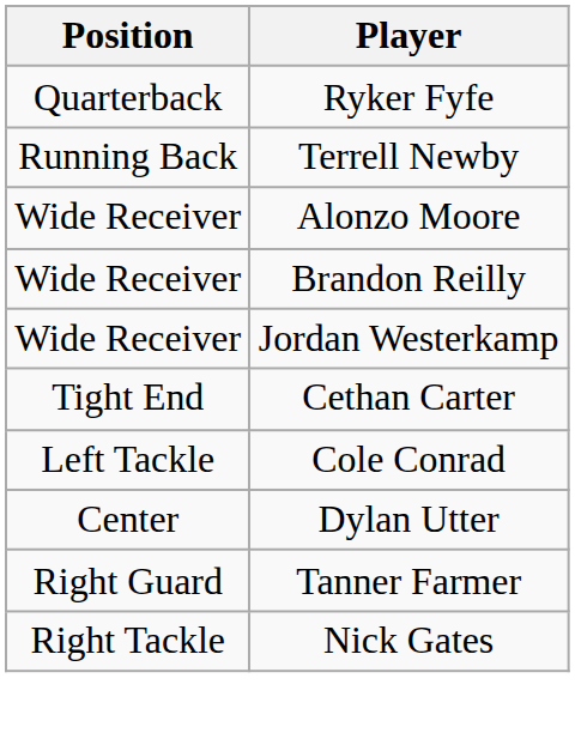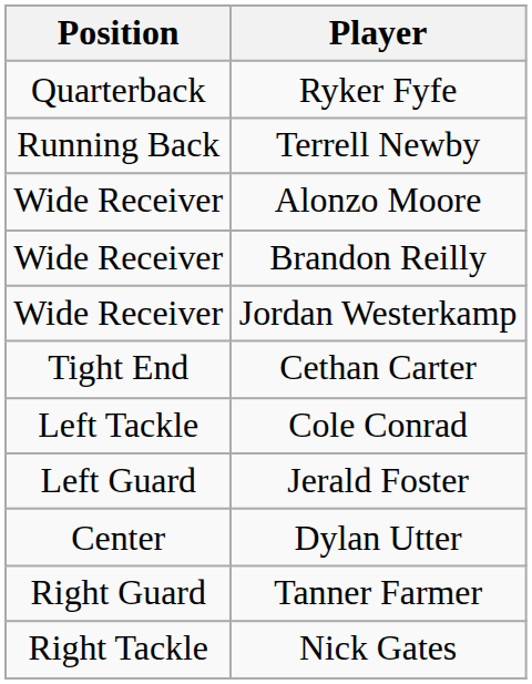+ row: Left Guard | Jerald Foster
